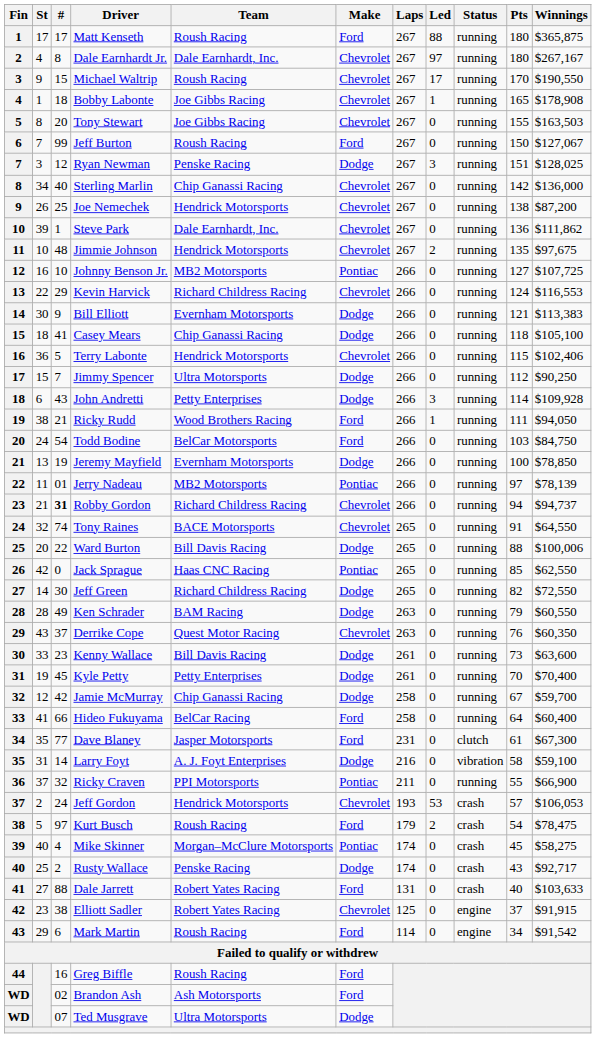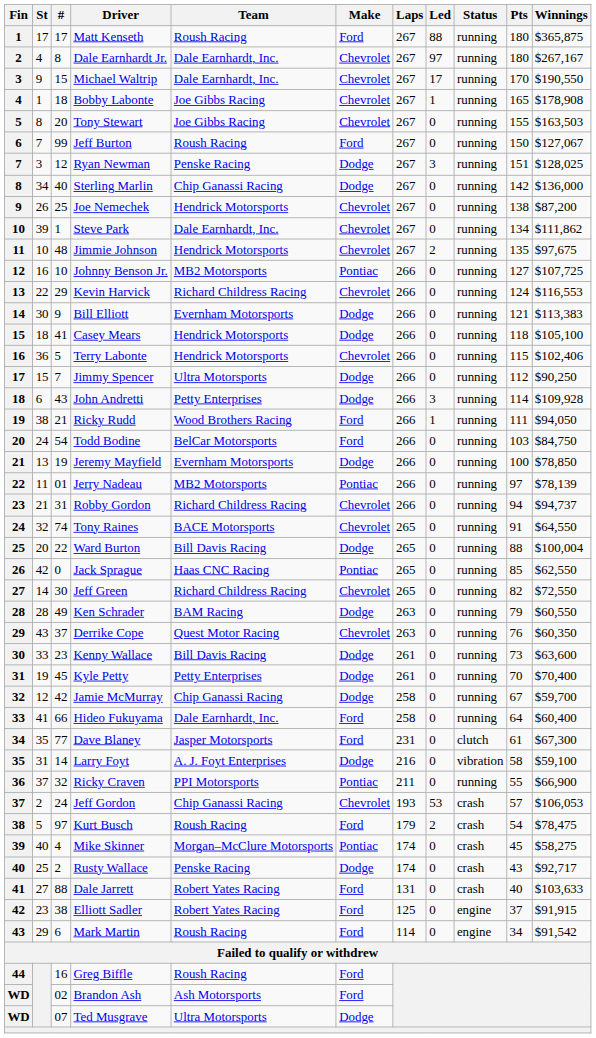Michael Waltrip | Team: Roush Racing -> Dale Earnhardt, Inc.
Sterling Marlin | Make: Chevrolet -> Dodge
Steve Park | Pts: 136 -> 134
Casey Mears | Team: Chip Ganassi Racing -> Hendrick Motorsports
Robby Gordon | #: bold -> normal
Ward Burton | Winnings: $100,006 -> $100,004
Jeff Green | Make: Dodge -> Chevrolet
Hideo Fukuyama | Team: BelCar Racing -> Dale Earnhardt, Inc.
Jeff Gordon | Team: Hendrick Motorsports -> Chip Ganassi Racing
Elliott Sadler | Make: Chevrolet -> Ford
